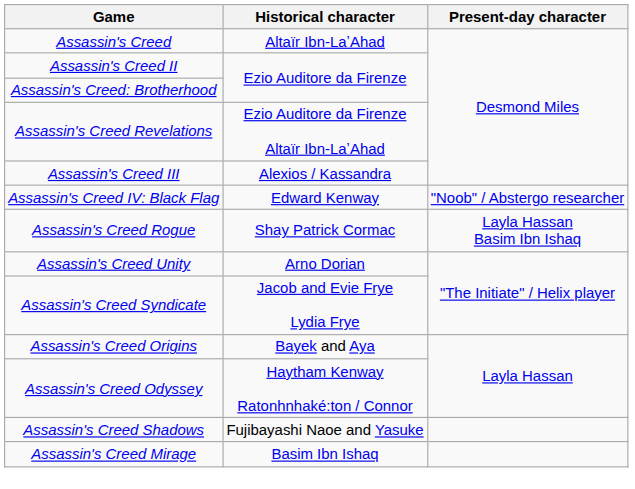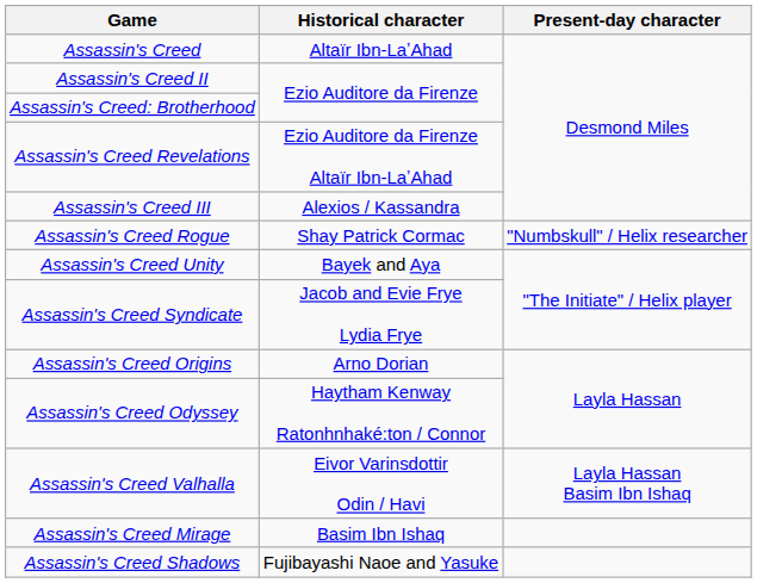- row: Assassin's Creed IV: Black Flag | Edward Kenway | "Noob" / Abstergo researcher
Assassin's Creed Rogue | Present-day character: Layla Hassan Basim Ibn Ishaq -> "Numbskull" / Helix researcher
Assassin's Creed Unity | Historical character: Arno Dorian -> Bayek and Aya
Assassin's Creed Origins | Historical character: Bayek and Aya -> Arno Dorian
+ row: Assassin's Creed Valhalla | Eivor Varinsdottir Odin / Havi | Layla Hassan Basim Ibn Ishaq
rows swapped: Assassin's Creed Mirage <-> Assassin's Creed Shadows
